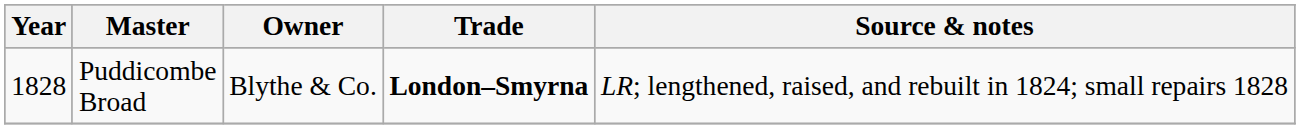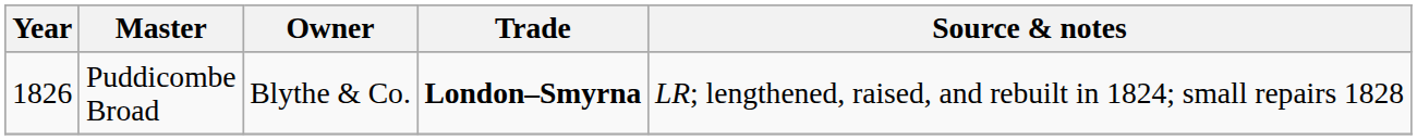Puddicombe Broad | Year: 1828 -> 1826
